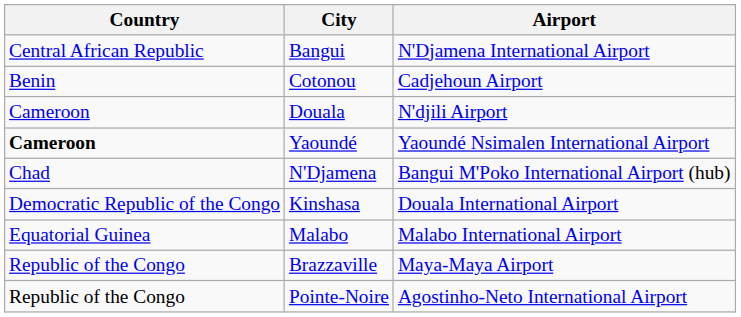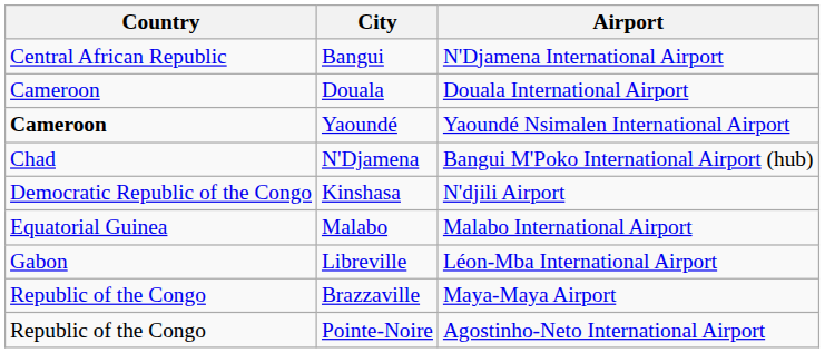- row: Benin | Cotonou | Cadjehoun Airport
Douala | Airport: N'djili Airport -> Douala International Airport
Kinshasa | Airport: Douala International Airport -> N'djili Airport
+ row: Gabon | Libreville | Léon-Mba International Airport
